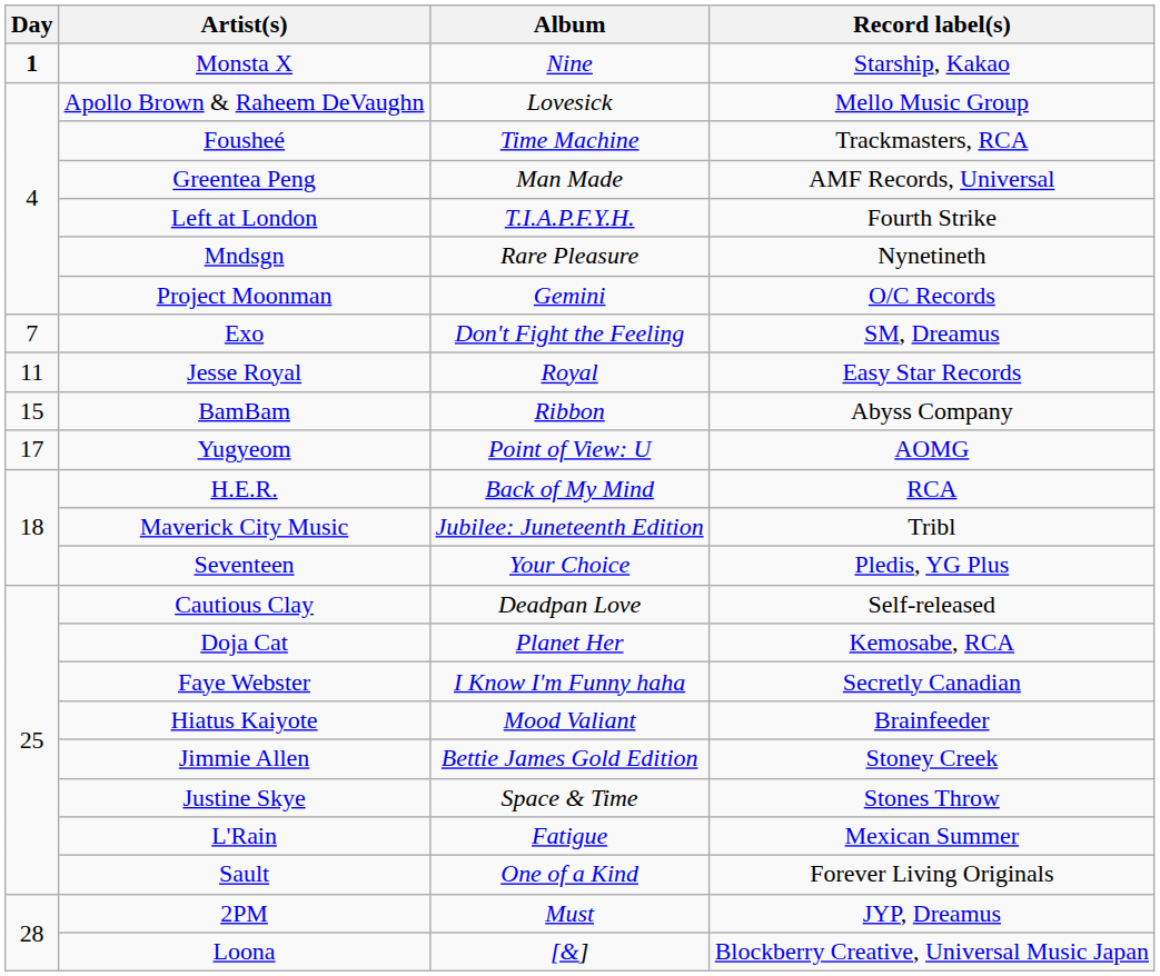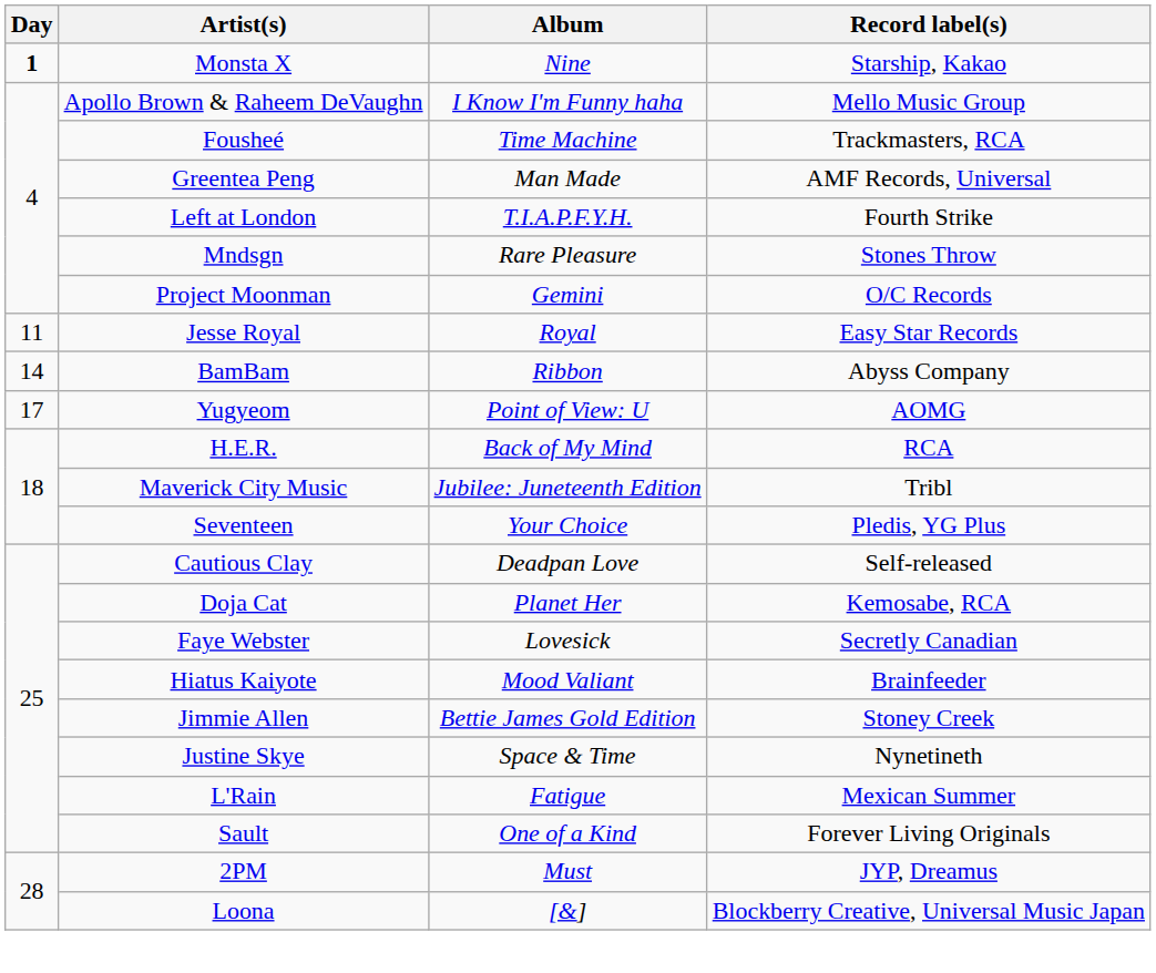Apollo Brown & Raheem DeVaughn | Album: Lovesick -> I Know I'm Funny haha
Mndsgn | Record label(s): Nynetineth -> Stones Throw
- row: 7 | Exo | Don't Fight the Feeling | SM, Dreamus
BamBam | Day: 15 -> 14
Faye Webster | Album: I Know I'm Funny haha -> Lovesick
Justine Skye | Record label(s): Stones Throw -> Nynetineth
